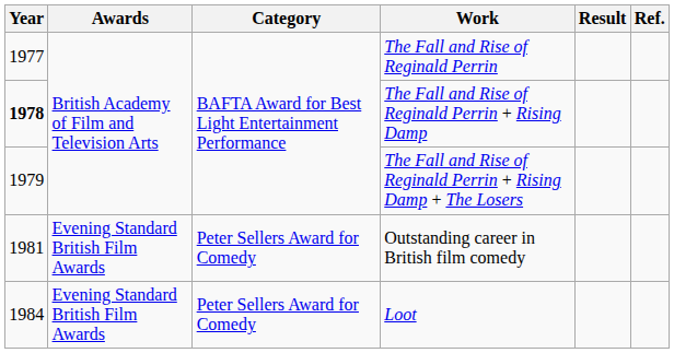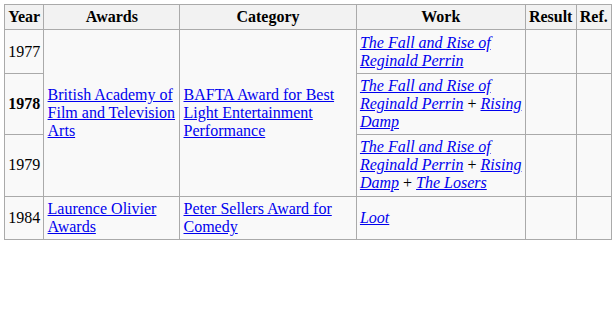- row: 1981 | Evening Standard British Film Awards | Peter Sellers Award for Comedy | Outstanding career in British film comedy
Loot | Awards: Evening Standard British Film Awards -> Laurence Olivier Awards
